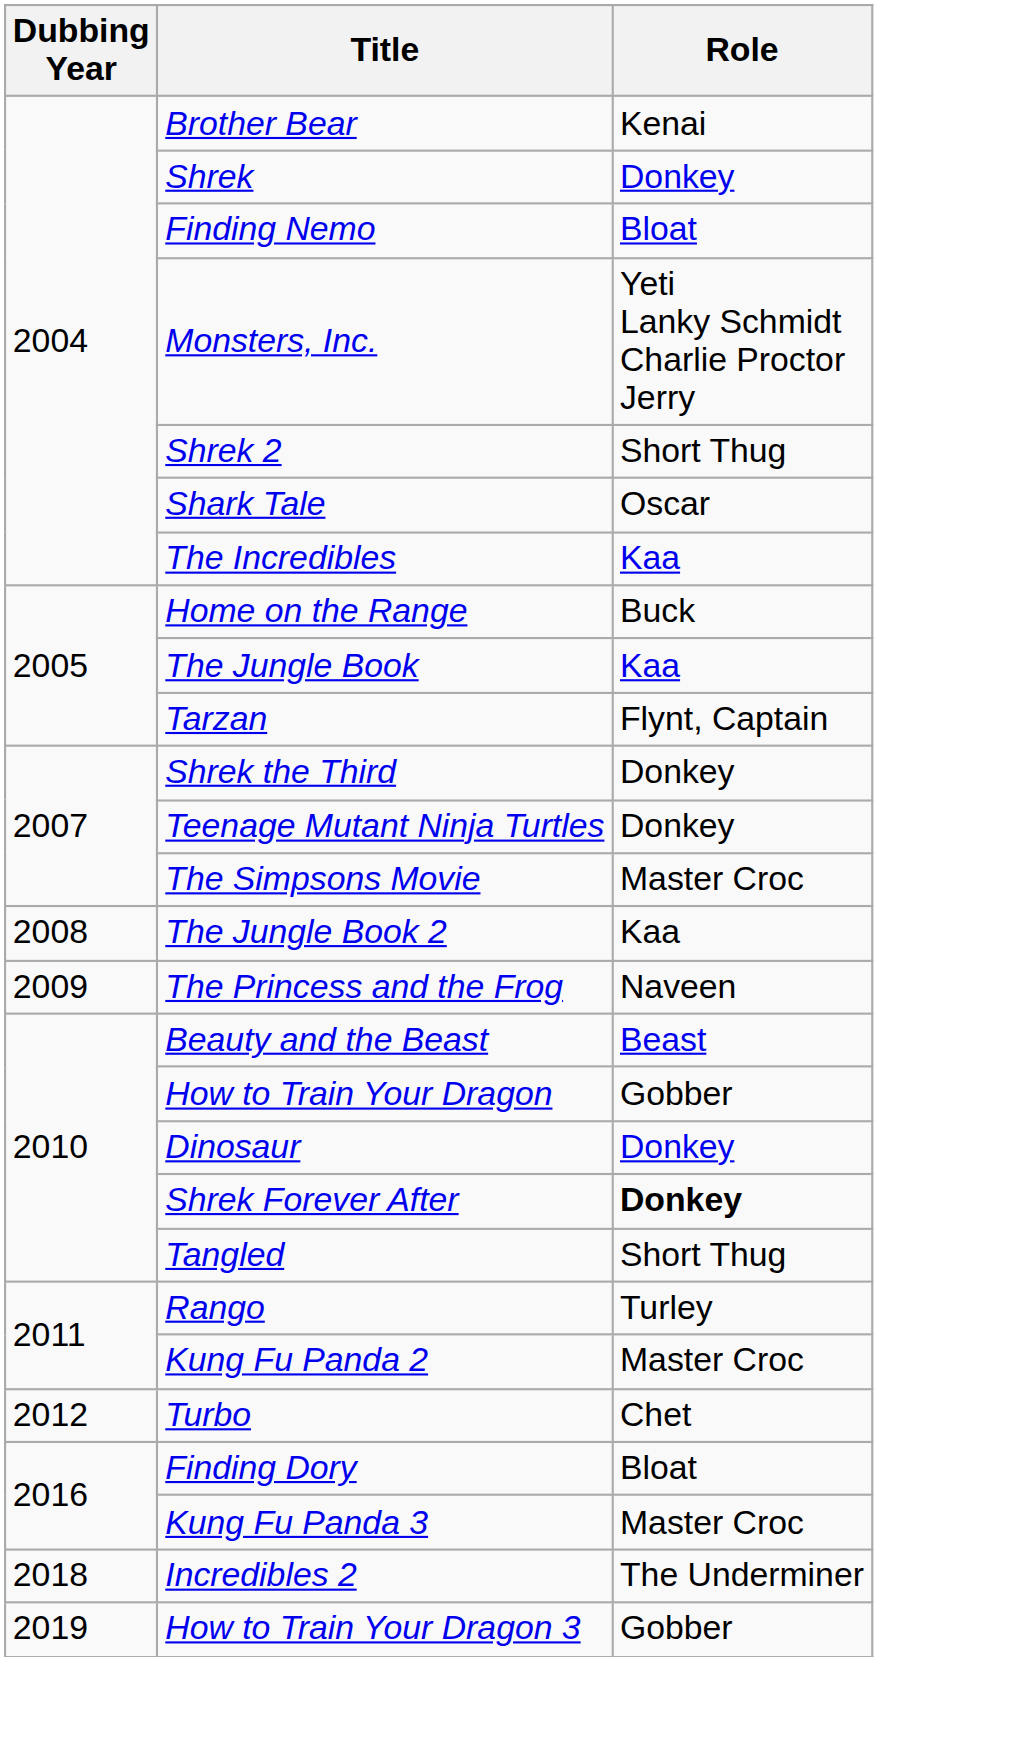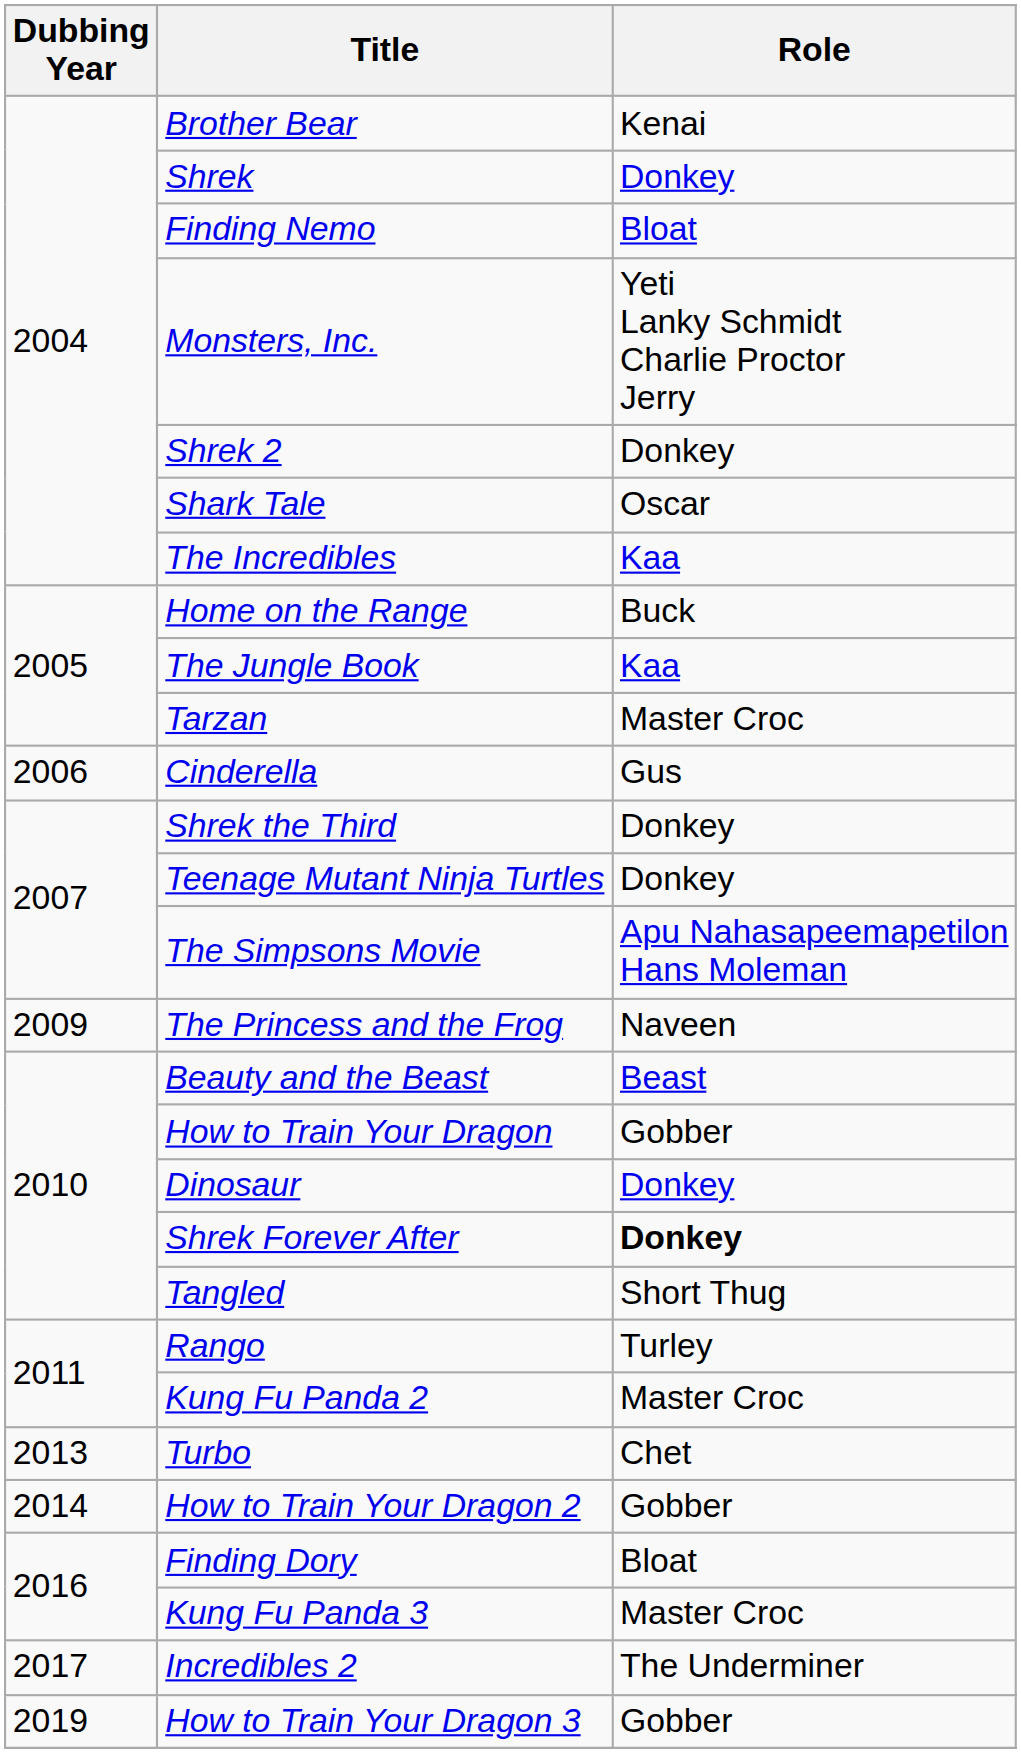Shrek 2 | Role: Short Thug -> Donkey
Tarzan | Role: Flynt, Captain -> Master Croc
+ row: 2006 | Cinderella | Gus
The Simpsons Movie | Role: Master Croc -> Apu Nahasapeemapetilon Hans Moleman
- row: 2008 | The Jungle Book 2 | Kaa
Turbo | Dubbing Year: 2012 -> 2013
+ row: 2014 | How to Train Your Dragon 2 | Gobber
Incredibles 2 | Dubbing Year: 2018 -> 2017
